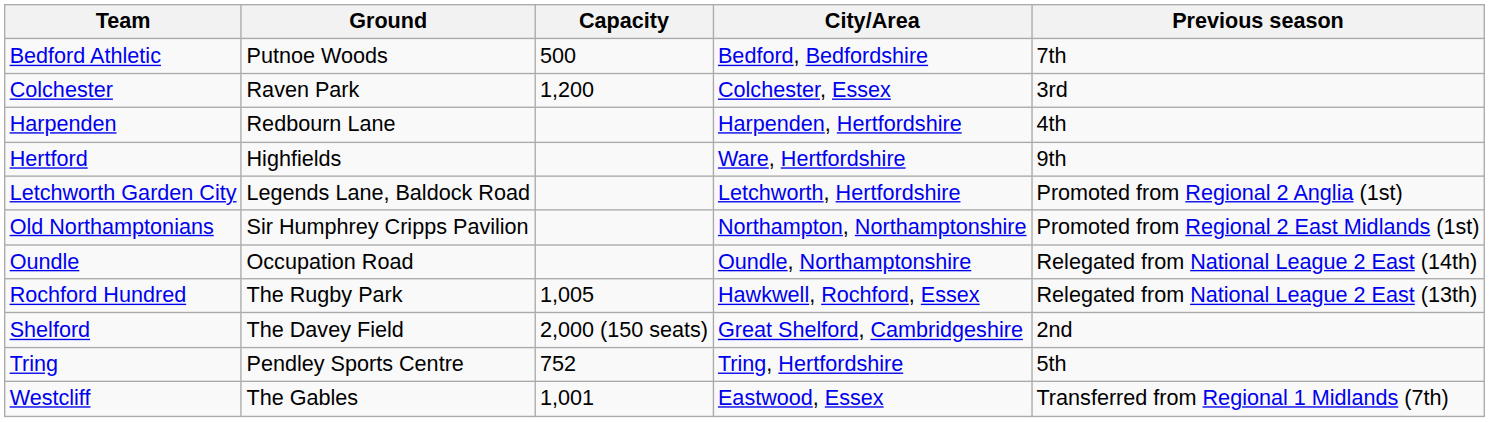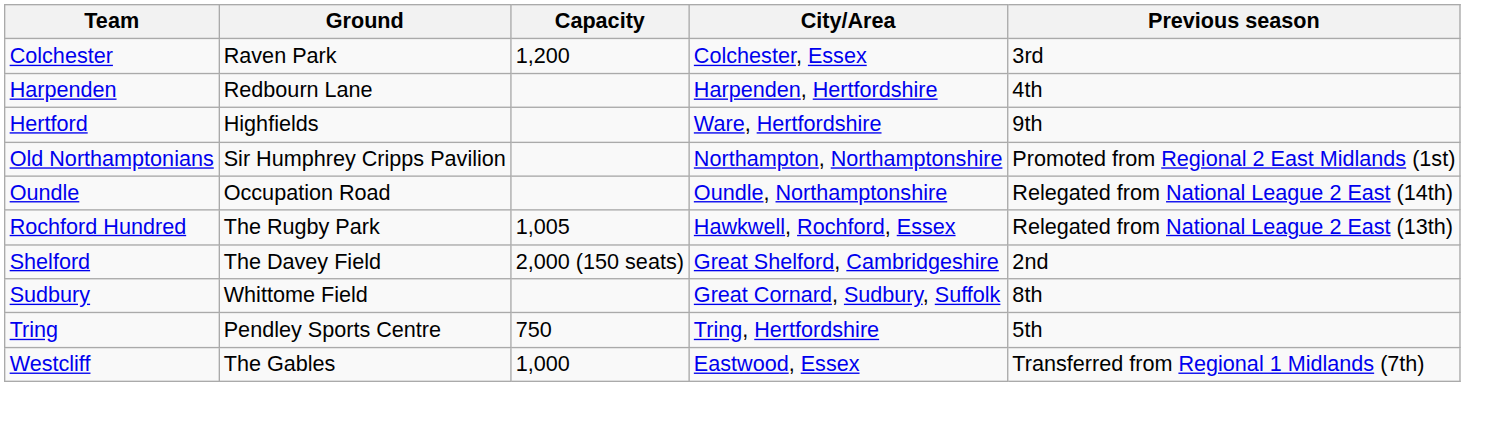- row: Bedford Athletic | Putnoe Woods | 500 | Bedford, Bedfordshire | 7th
- row: Letchworth Garden City | Legends Lane, Baldock Road | Letchworth, Hertfordshire | Promoted from Regional 2 Anglia (1st)
+ row: Sudbury | Whittome Field | Great Cornard, Sudbury, Suffolk | 8th
Tring | Capacity: 752 -> 750
Westcliff | Capacity: 1,001 -> 1,000
